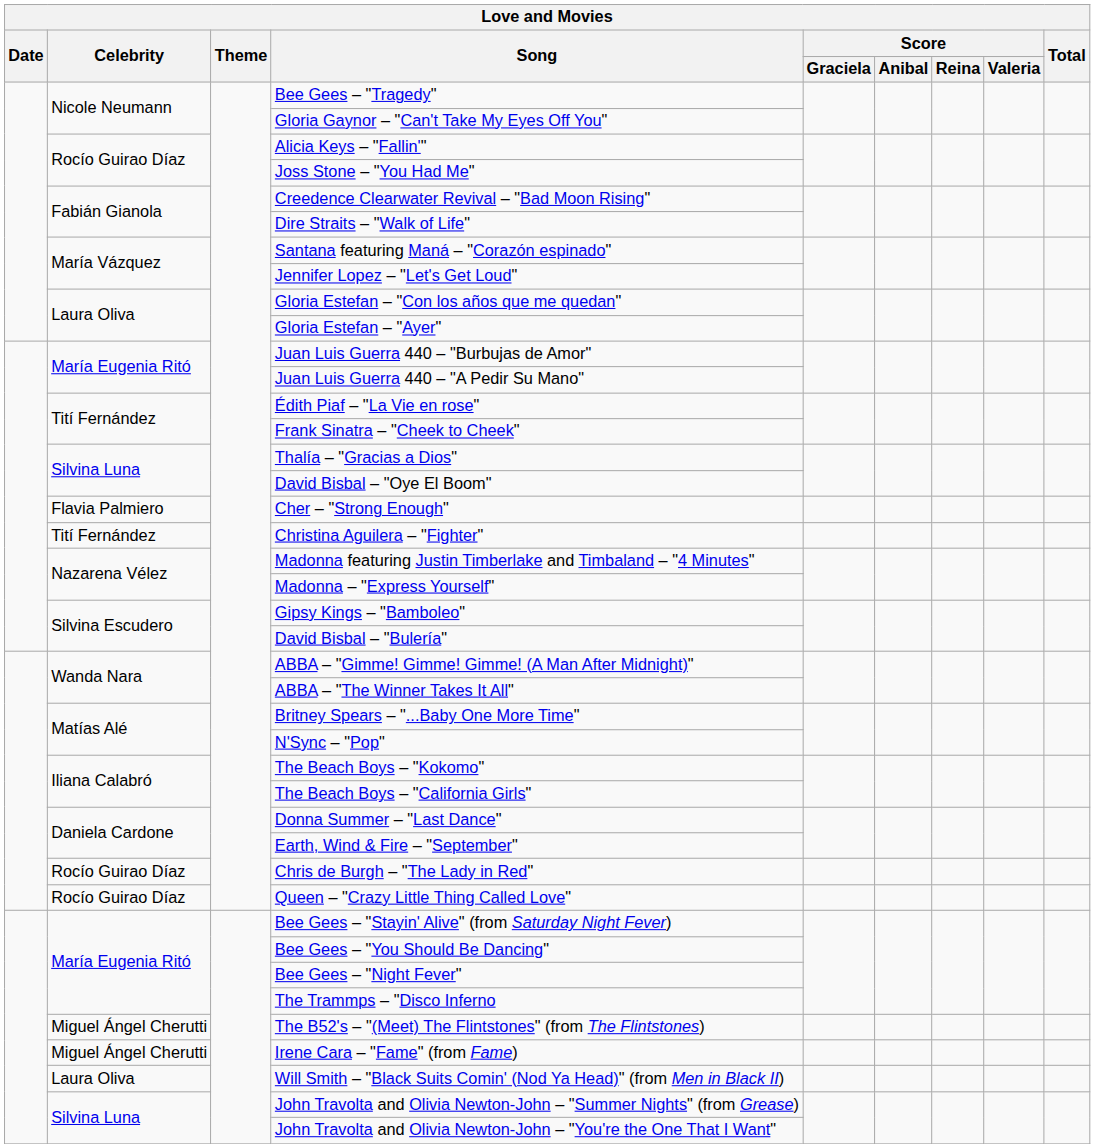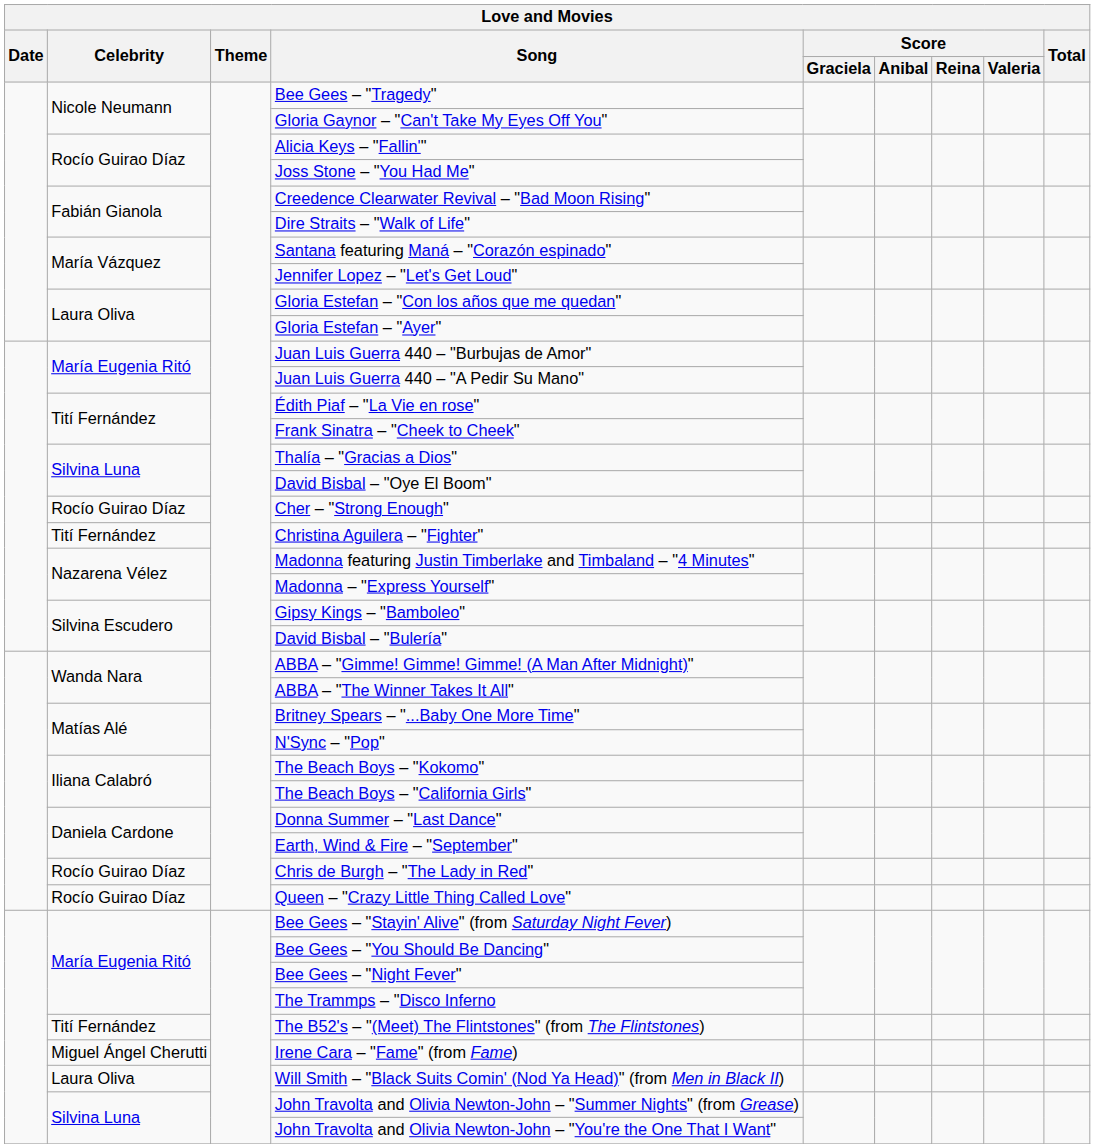Cher – "Strong Enough" | Celebrity: Flavia Palmiero -> Rocío Guirao Díaz
The B52's – "(Meet) The Flintstones" (from The Flintstones) | Celebrity: Miguel Ángel Cherutti -> Tití Fernández
